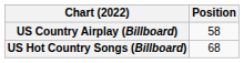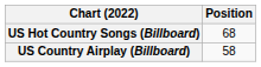rows swapped: US Country Airplay (Billboard) <-> US Hot Country Songs (Billboard)
